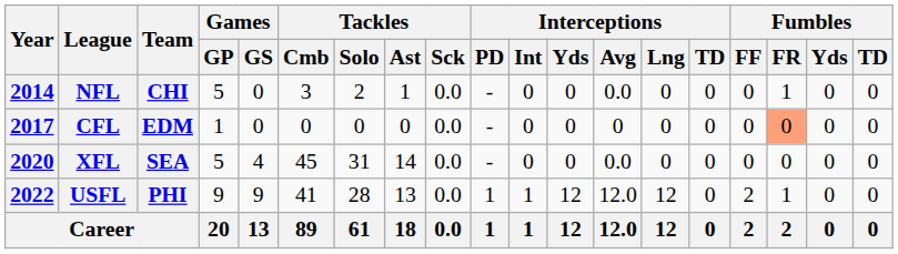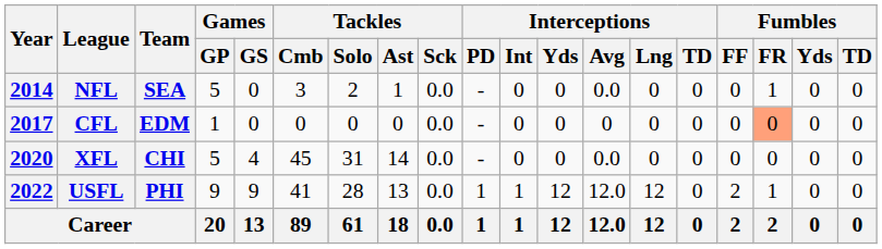NFL | Team: CHI -> SEA
XFL | Team: SEA -> CHI
